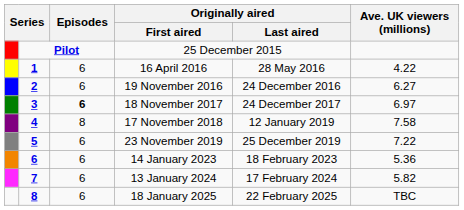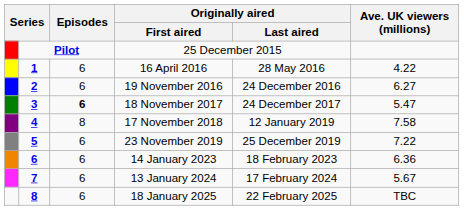18 November 2017 | Ave. UK viewers (millions): 6.97 -> 5.47
14 January 2023 | Ave. UK viewers (millions): 5.36 -> 6.36
13 January 2024 | Ave. UK viewers (millions): 5.82 -> 5.67
